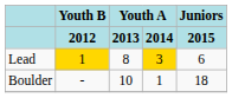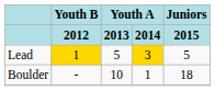Lead | Youth A / 2013: 8 -> 5
Lead | Juniors / 2015: 6 -> 5
